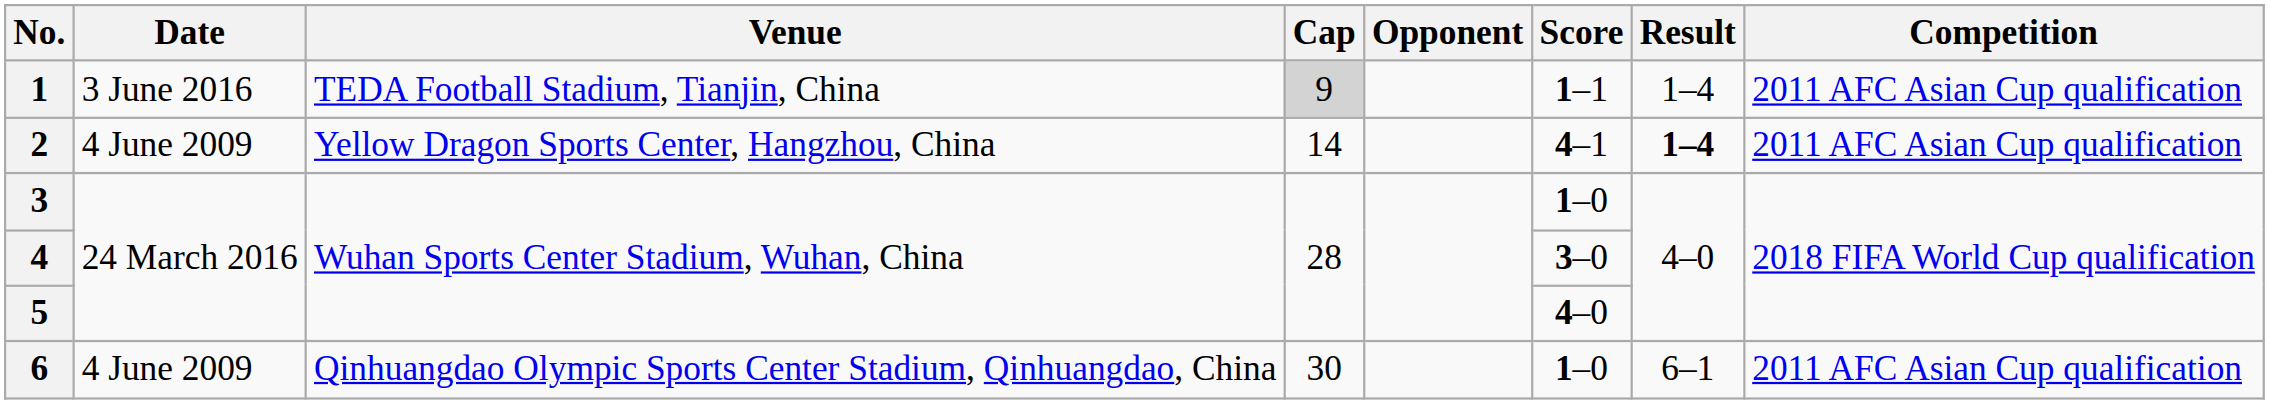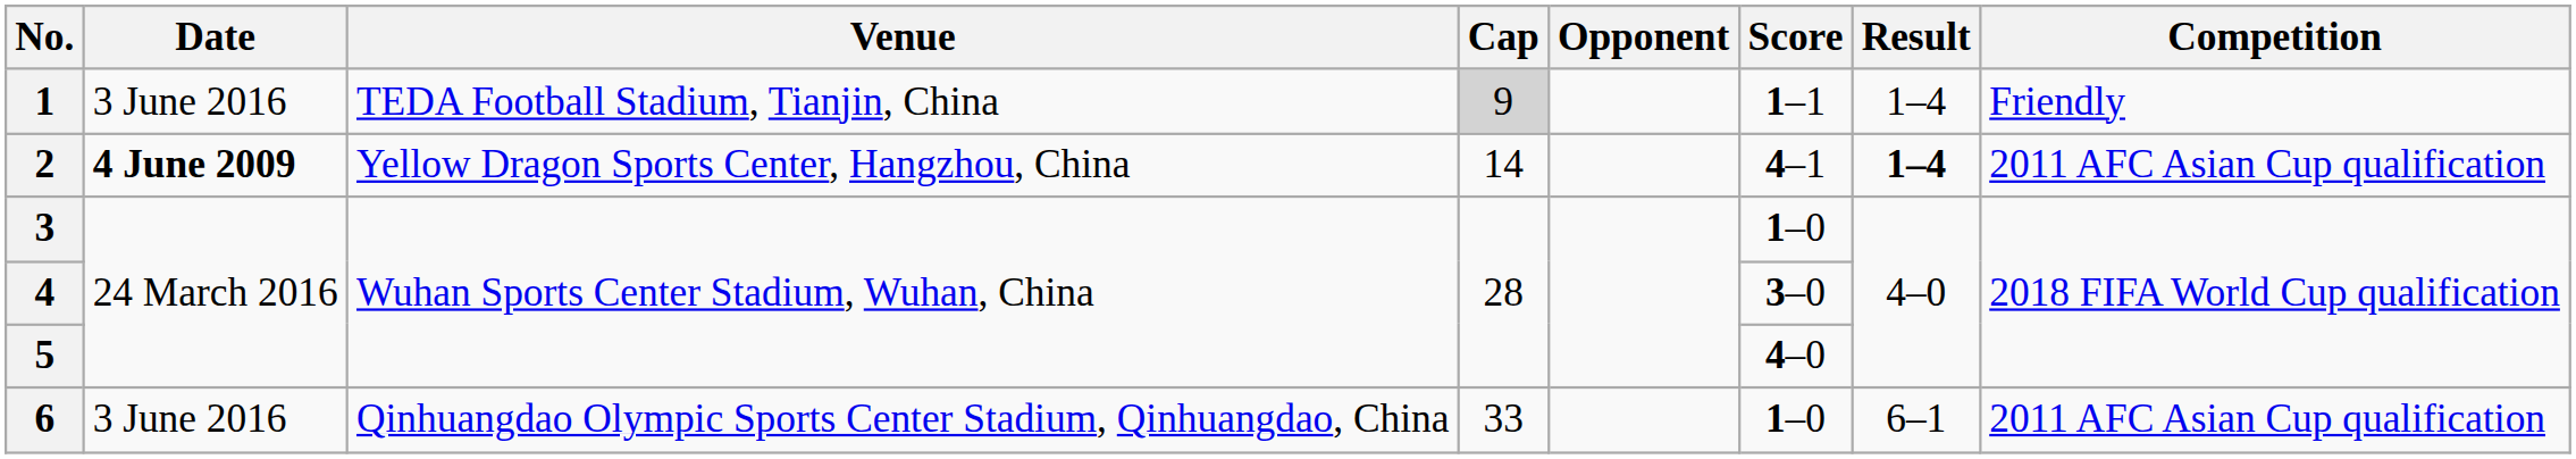1 | Competition: 2011 AFC Asian Cup qualification -> Friendly
2 | Date: normal -> bold
6 | Date: 4 June 2009 -> 3 June 2016
6 | Cap: 30 -> 33
